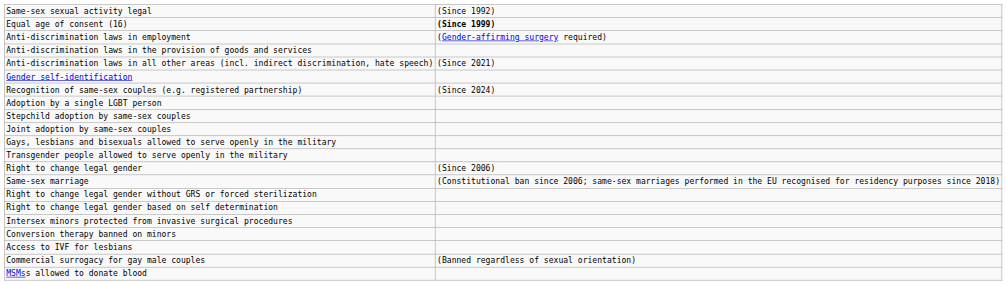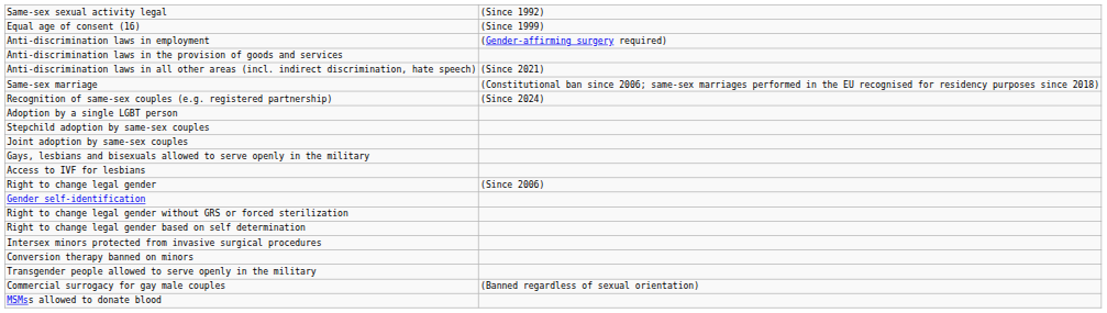Equal age of consent (16) | column 2: bold -> normal
rows swapped: Same-sex marriage <-> Gender self-identification
rows swapped: Transgender people allowed to serve openly in the military <-> Access to IVF for lesbians
